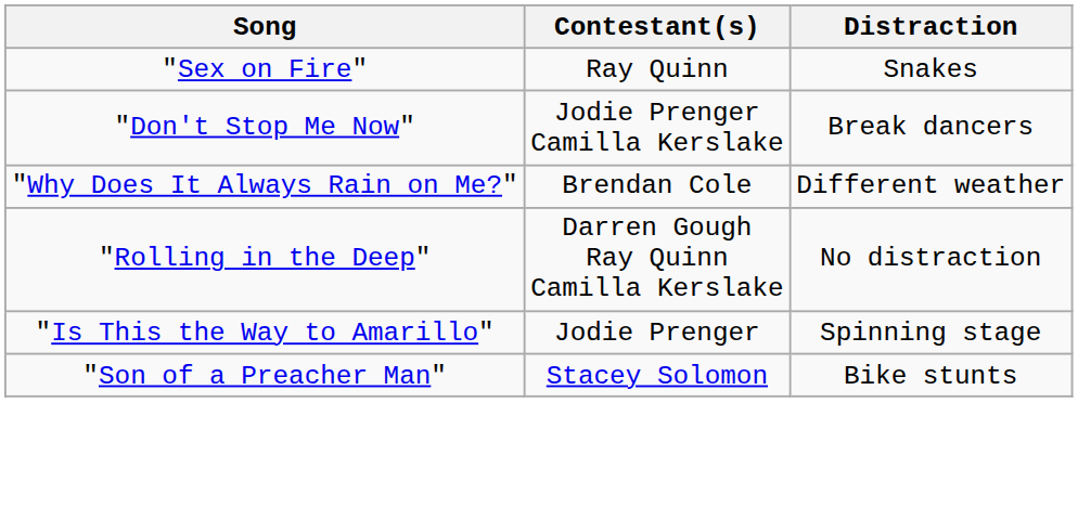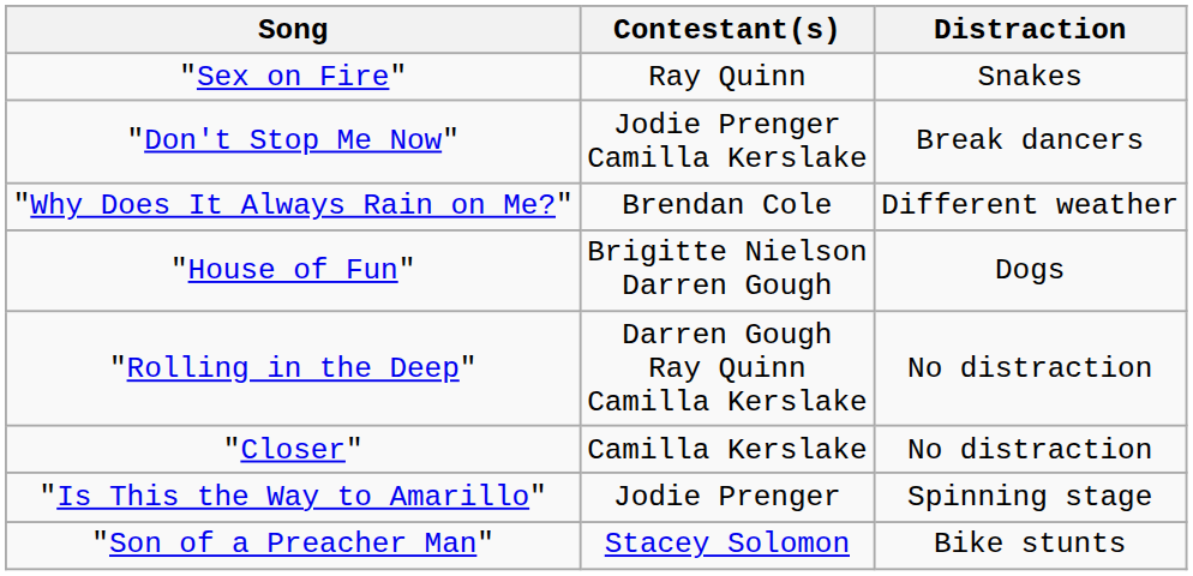+ row: "House of Fun" | Brigitte Nielson Darren Gough | Dogs
+ row: "Closer" | Camilla Kerslake | No distraction
